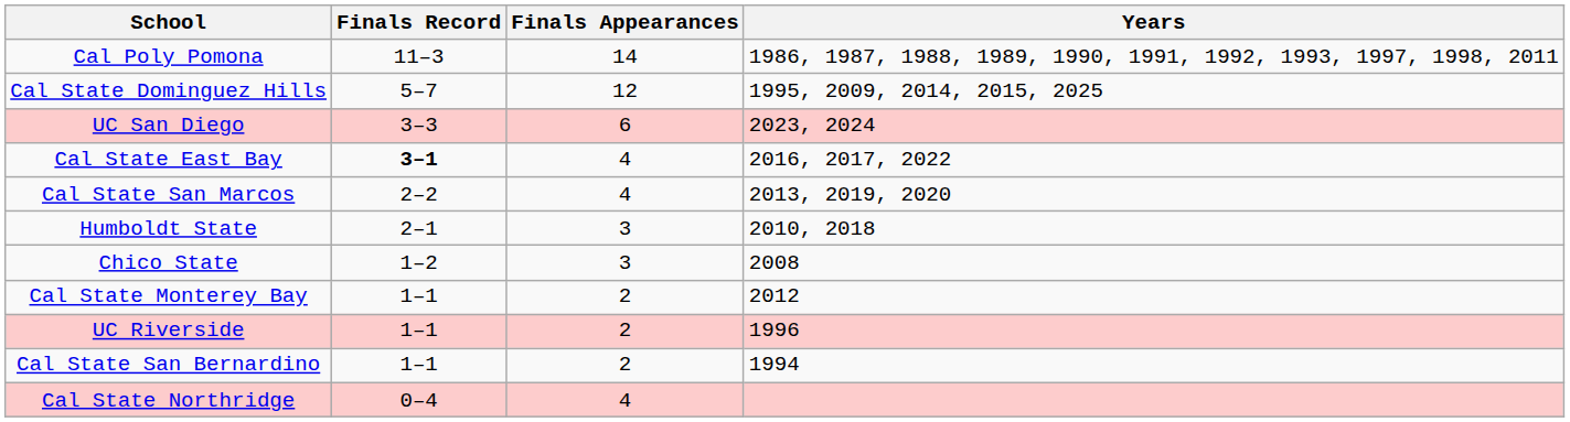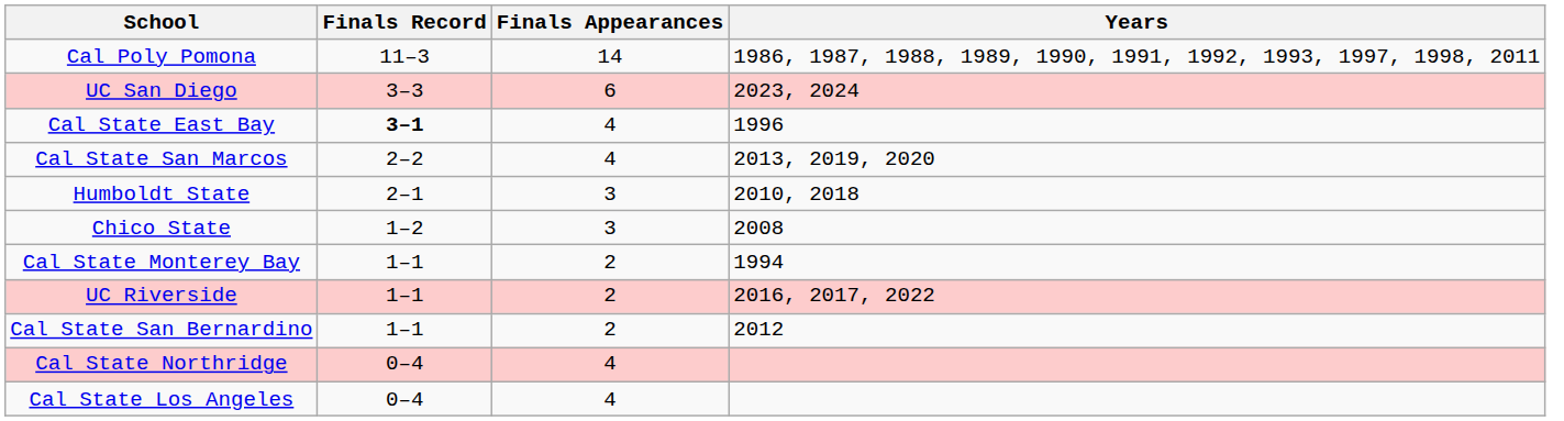- row: Cal State Dominguez Hills | 5–7 | 12 | 1995, 2009, 2014, 2015, 2025
Cal State East Bay | Years: 2016, 2017, 2022 -> 1996
Cal State Monterey Bay | Years: 2012 -> 1994
UC Riverside | Years: 1996 -> 2016, 2017, 2022
Cal State San Bernardino | Years: 1994 -> 2012
+ row: Cal State Los Angeles | 0–4 | 4
